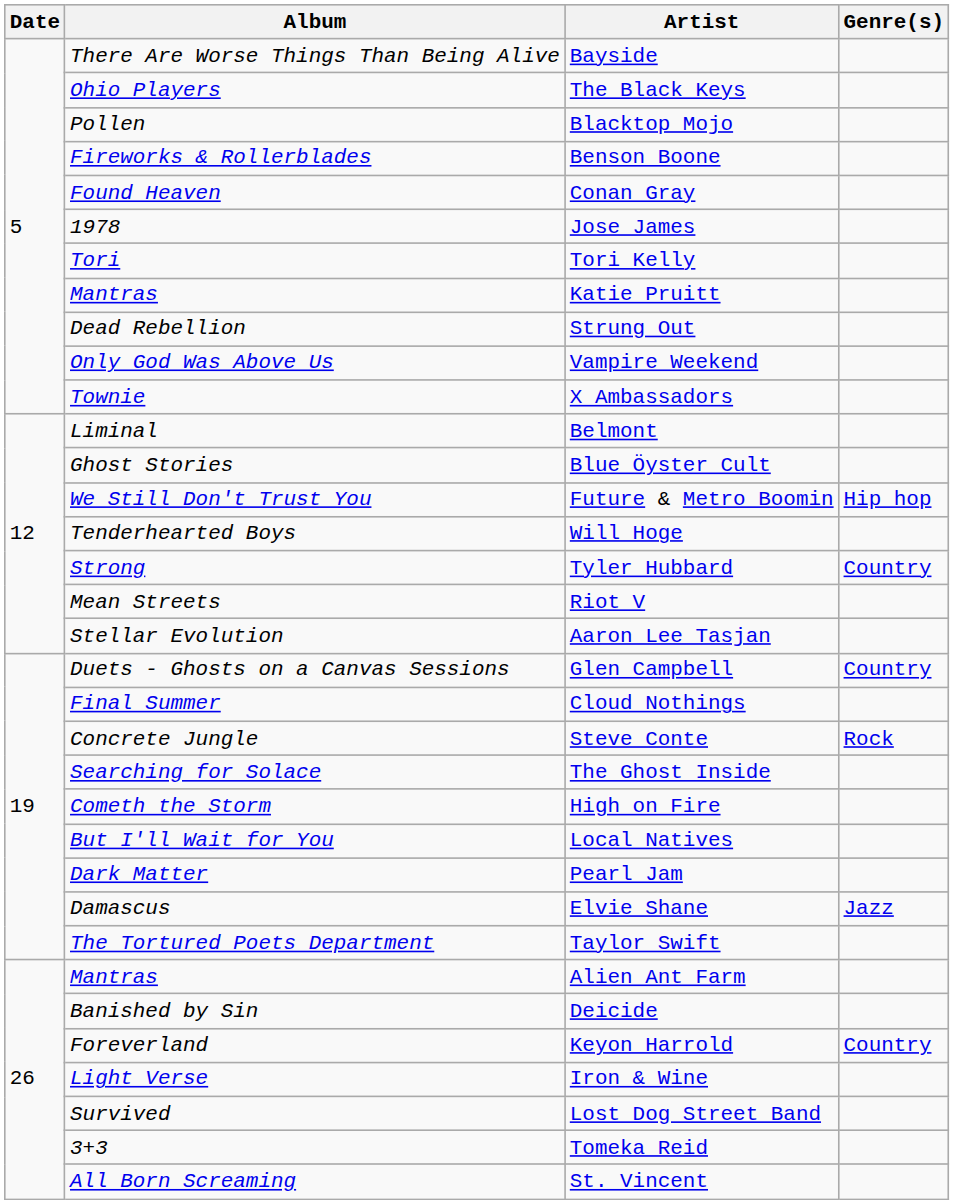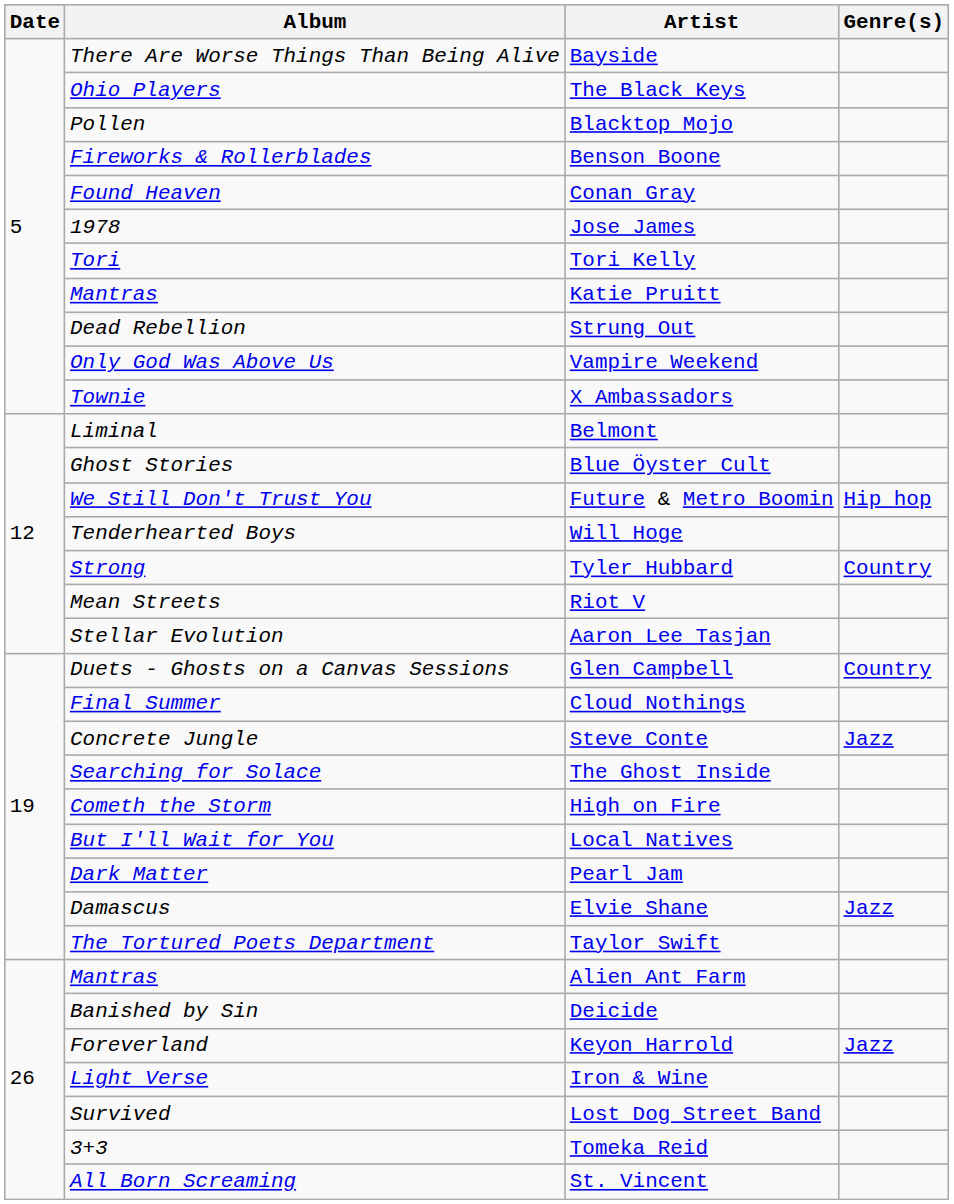Steve Conte | Genre(s): Rock -> Jazz
Keyon Harrold | Genre(s): Country -> Jazz
